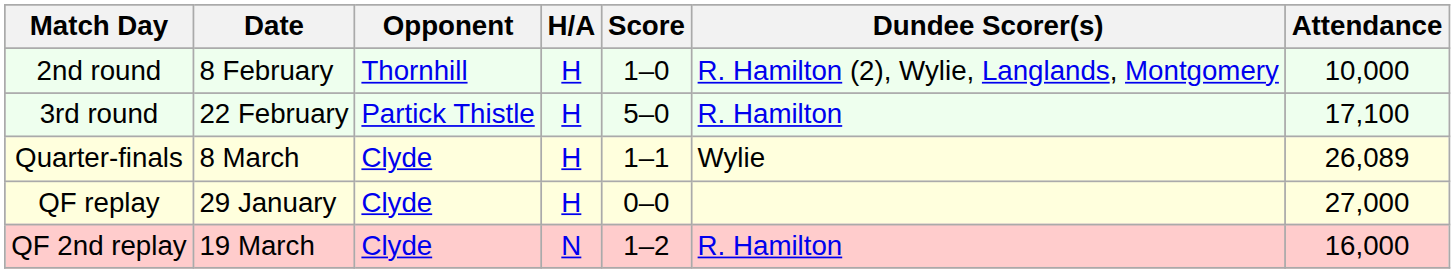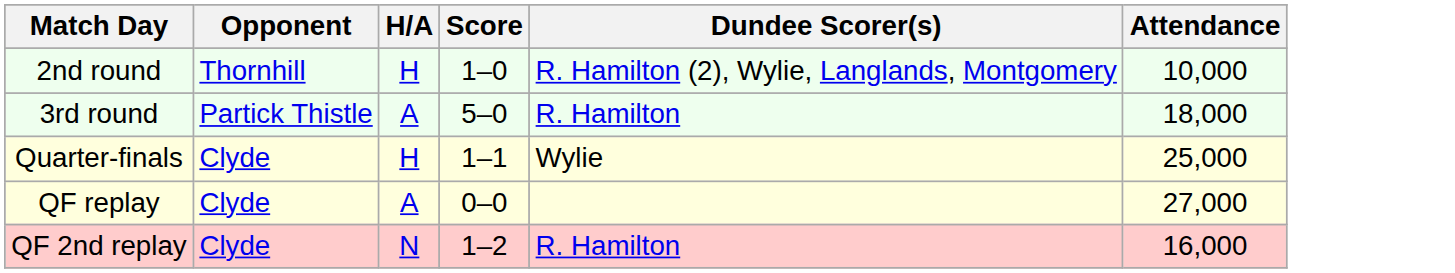- column: Date | 8 February | 22 February | 8 March | 29 January | 19 March
3rd round | H/A: H -> A
3rd round | Attendance: 17,100 -> 18,000
Quarter-finals | Attendance: 26,089 -> 25,000
QF replay | H/A: H -> A
